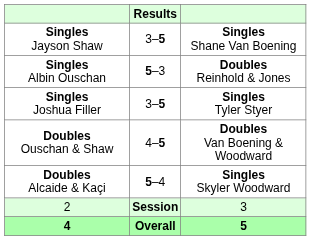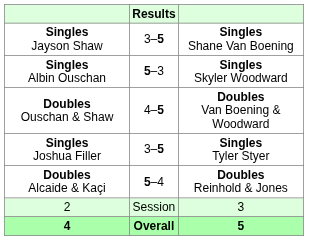Singles Albin Ouschan | column 3: Doubles Reinhold & Jones -> Singles Skyler Woodward
rows swapped: Doubles Ouschan & Shaw <-> Singles Joshua Filler
Doubles Alcaide & Kaçi | column 3: Singles Skyler Woodward -> Doubles Reinhold & Jones
2 | Results: bold -> normal
